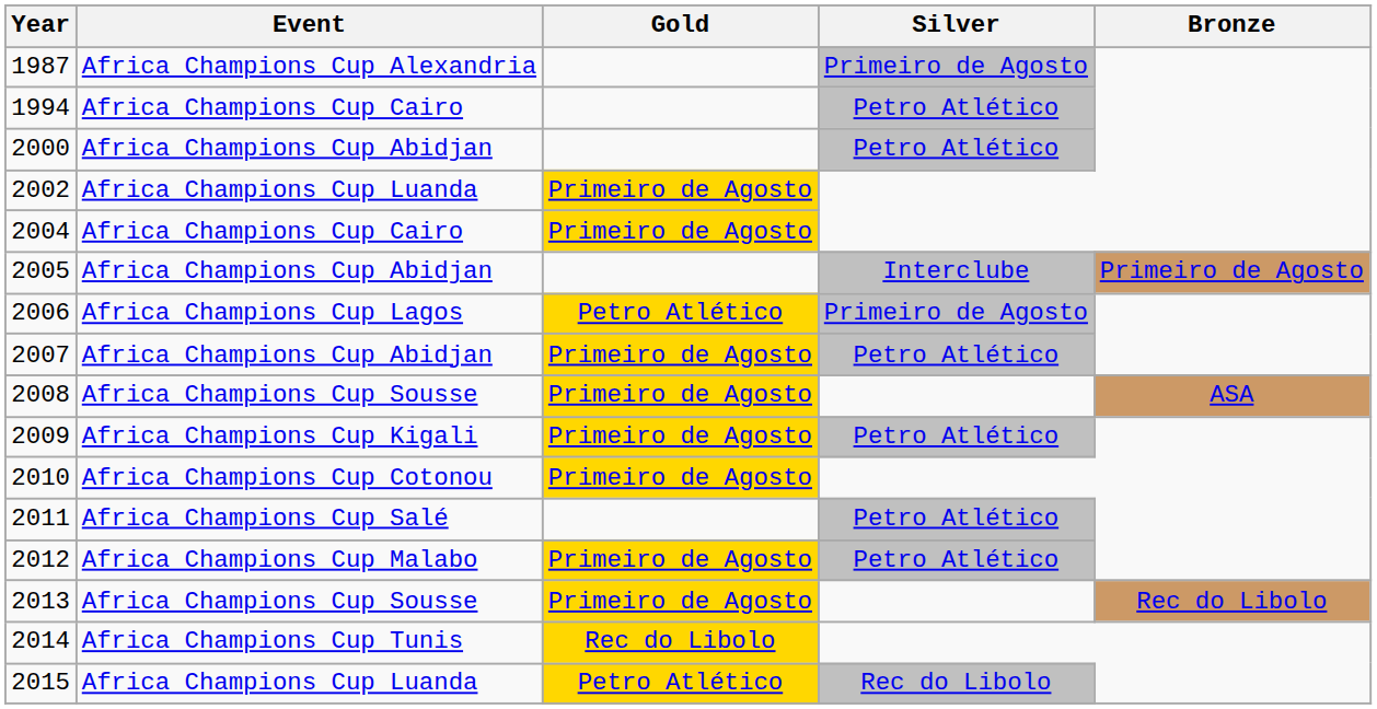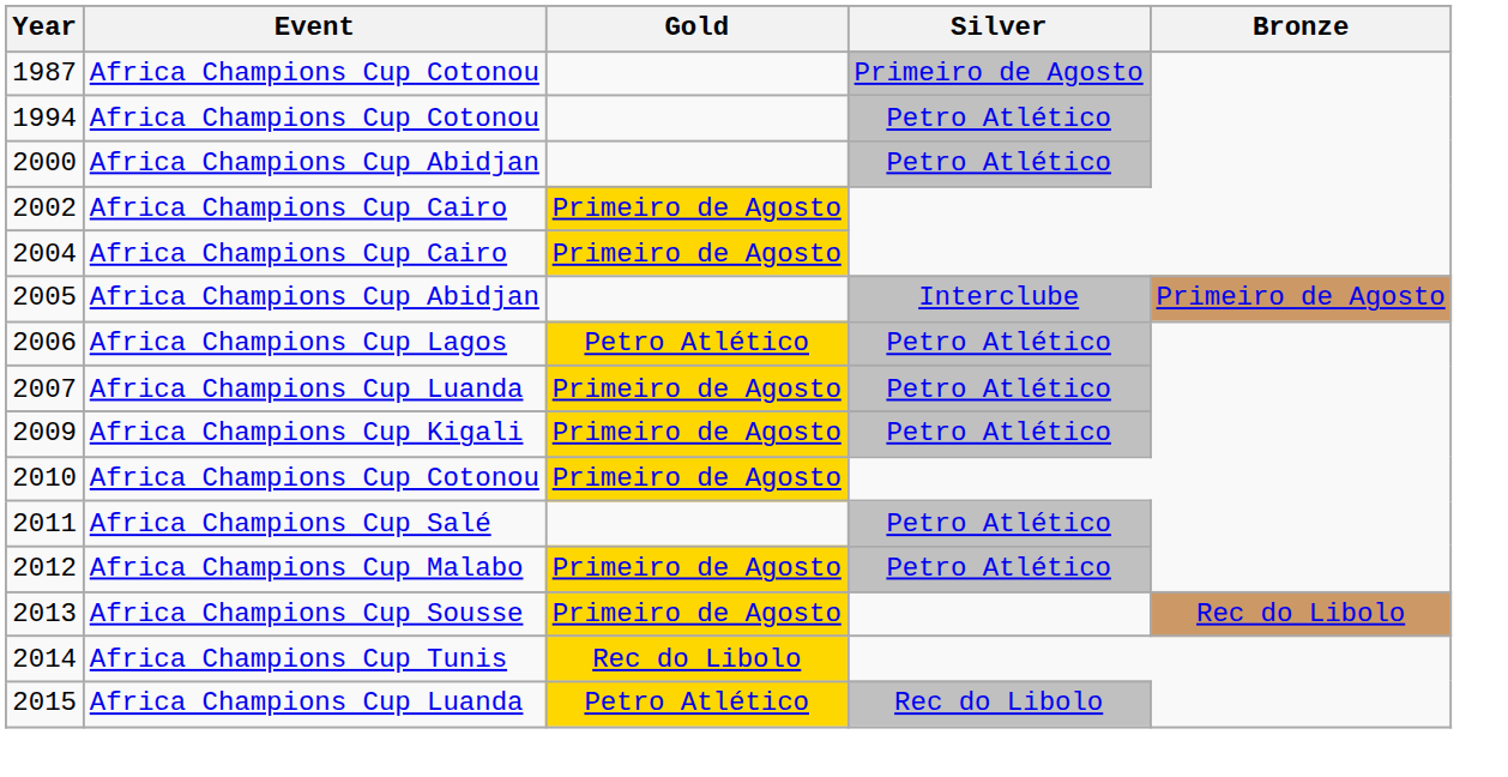1987 | Event: Africa Champions Cup Alexandria -> Africa Champions Cup Cotonou
1994 | Event: Africa Champions Cup Cairo -> Africa Champions Cup Cotonou
2002 | Event: Africa Champions Cup Luanda -> Africa Champions Cup Cairo
2006 | Silver: Primeiro de Agosto -> Petro Atlético
2007 | Event: Africa Champions Cup Abidjan -> Africa Champions Cup Luanda
- row: 2008 | Africa Champions Cup Sousse | Primeiro de Agosto | ASA
